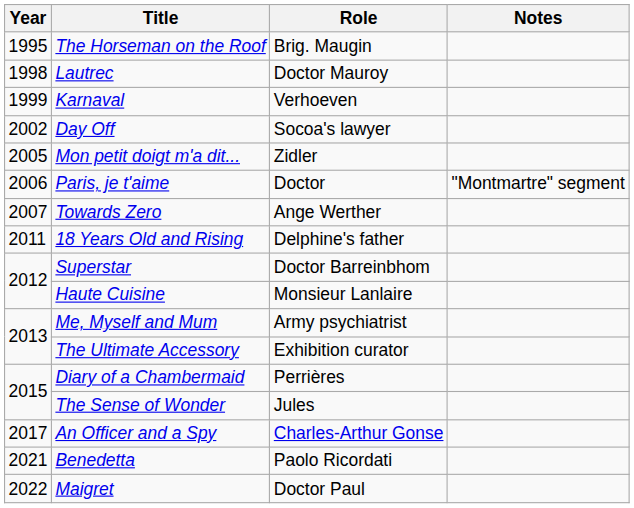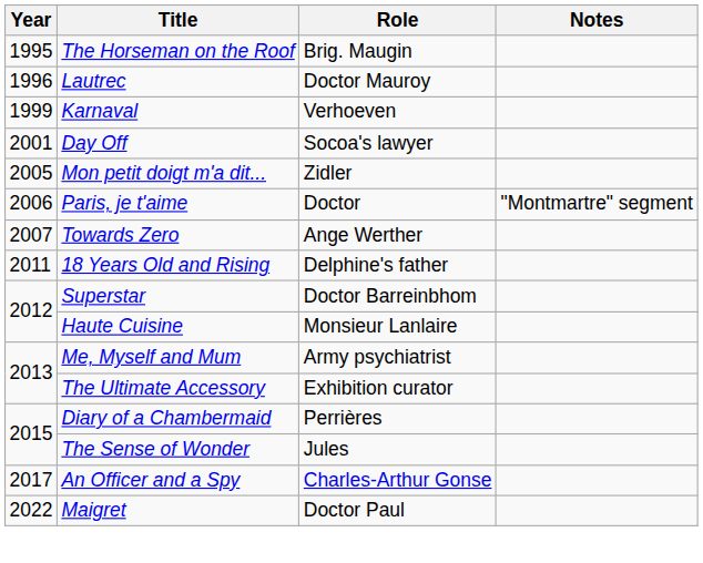Lautrec | Year: 1998 -> 1996
Day Off | Year: 2002 -> 2001
- row: 2021 | Benedetta | Paolo Ricordati
